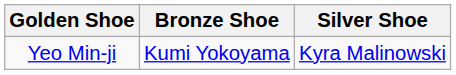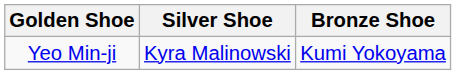columns swapped: Silver Shoe <-> Bronze Shoe
